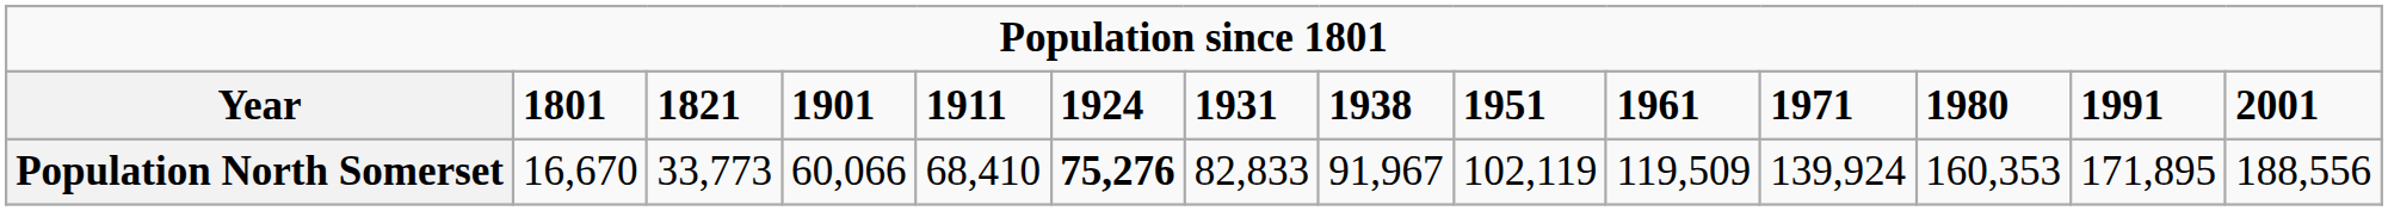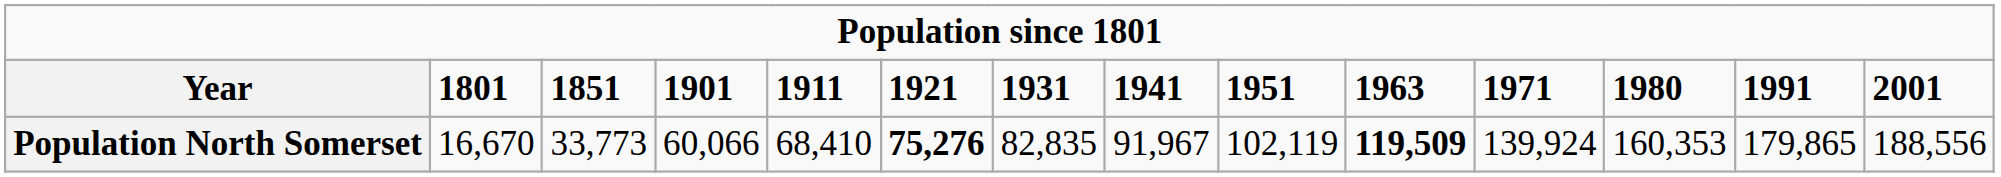Year | column 3: 1821 -> 1851
Year | column 6: 1924 -> 1921
Year | column 8: 1938 -> 1941
Year | column 10: 1961 -> 1963
Population North Somerset | column 7: 82,833 -> 82,835
Population North Somerset | column 10: normal -> bold
Population North Somerset | column 13: 171,895 -> 179,865
